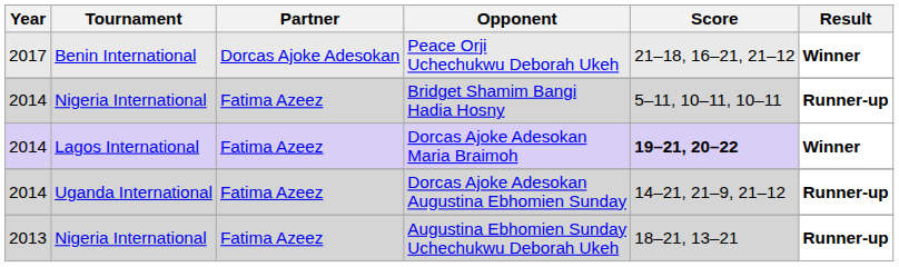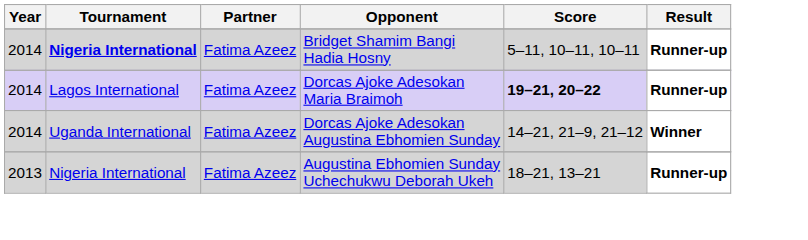- row: 2017 | Benin International | Dorcas Ajoke Adesokan | Peace Orji Uchechukwu Deborah Ukeh | 21–18, 16–21, 21–12 | Winner
Bridget Shamim Bangi Hadia Hosny | Tournament: normal -> bold
Dorcas Ajoke Adesokan Maria Braimoh | Result: Winner -> Runner-up
Dorcas Ajoke Adesokan Augustina Ebhomien Sunday | Result: Runner-up -> Winner
